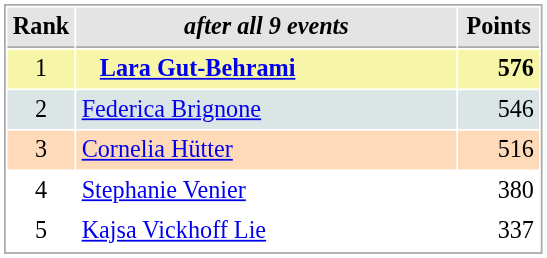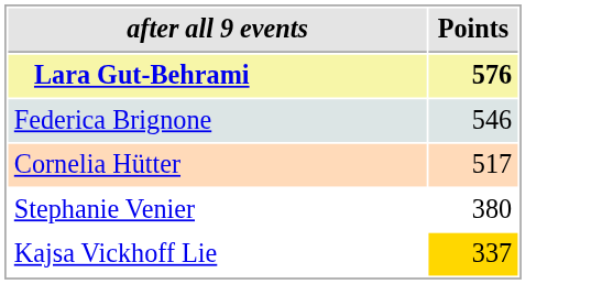- column: Rank | 1 | 2 | 3 | 4 | 5
Cornelia Hütter | Points: 516 -> 517
Kajsa Vickhoff Lie | Points: no background -> gold background
